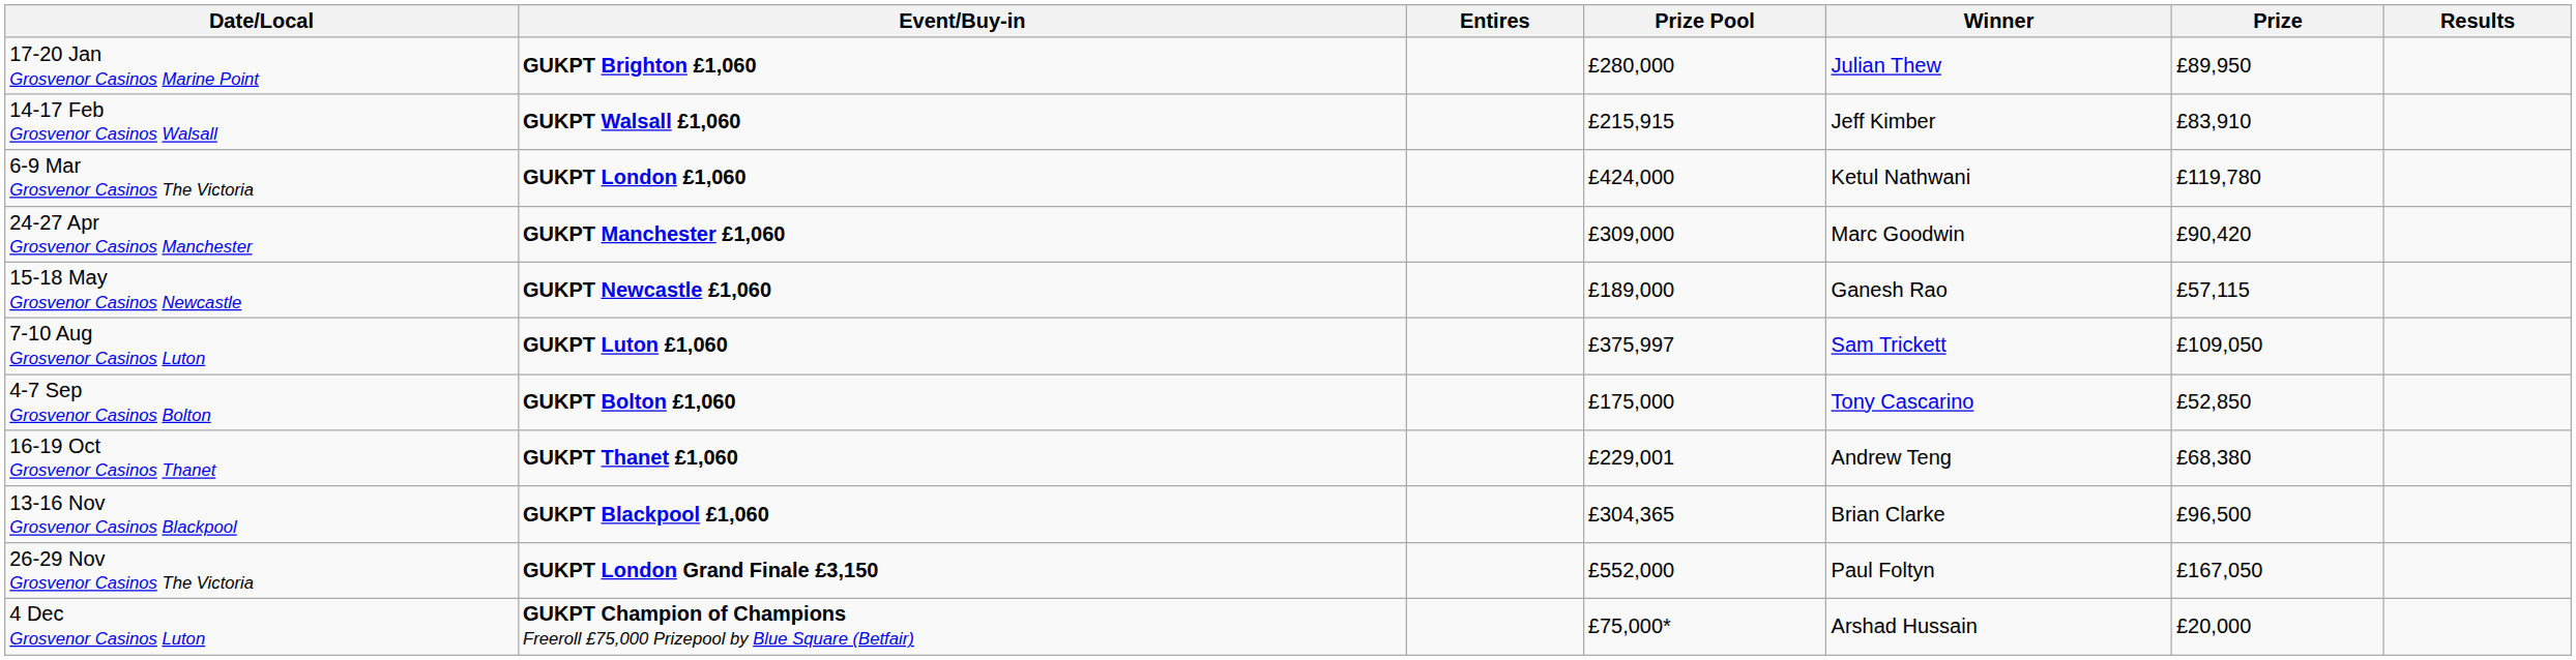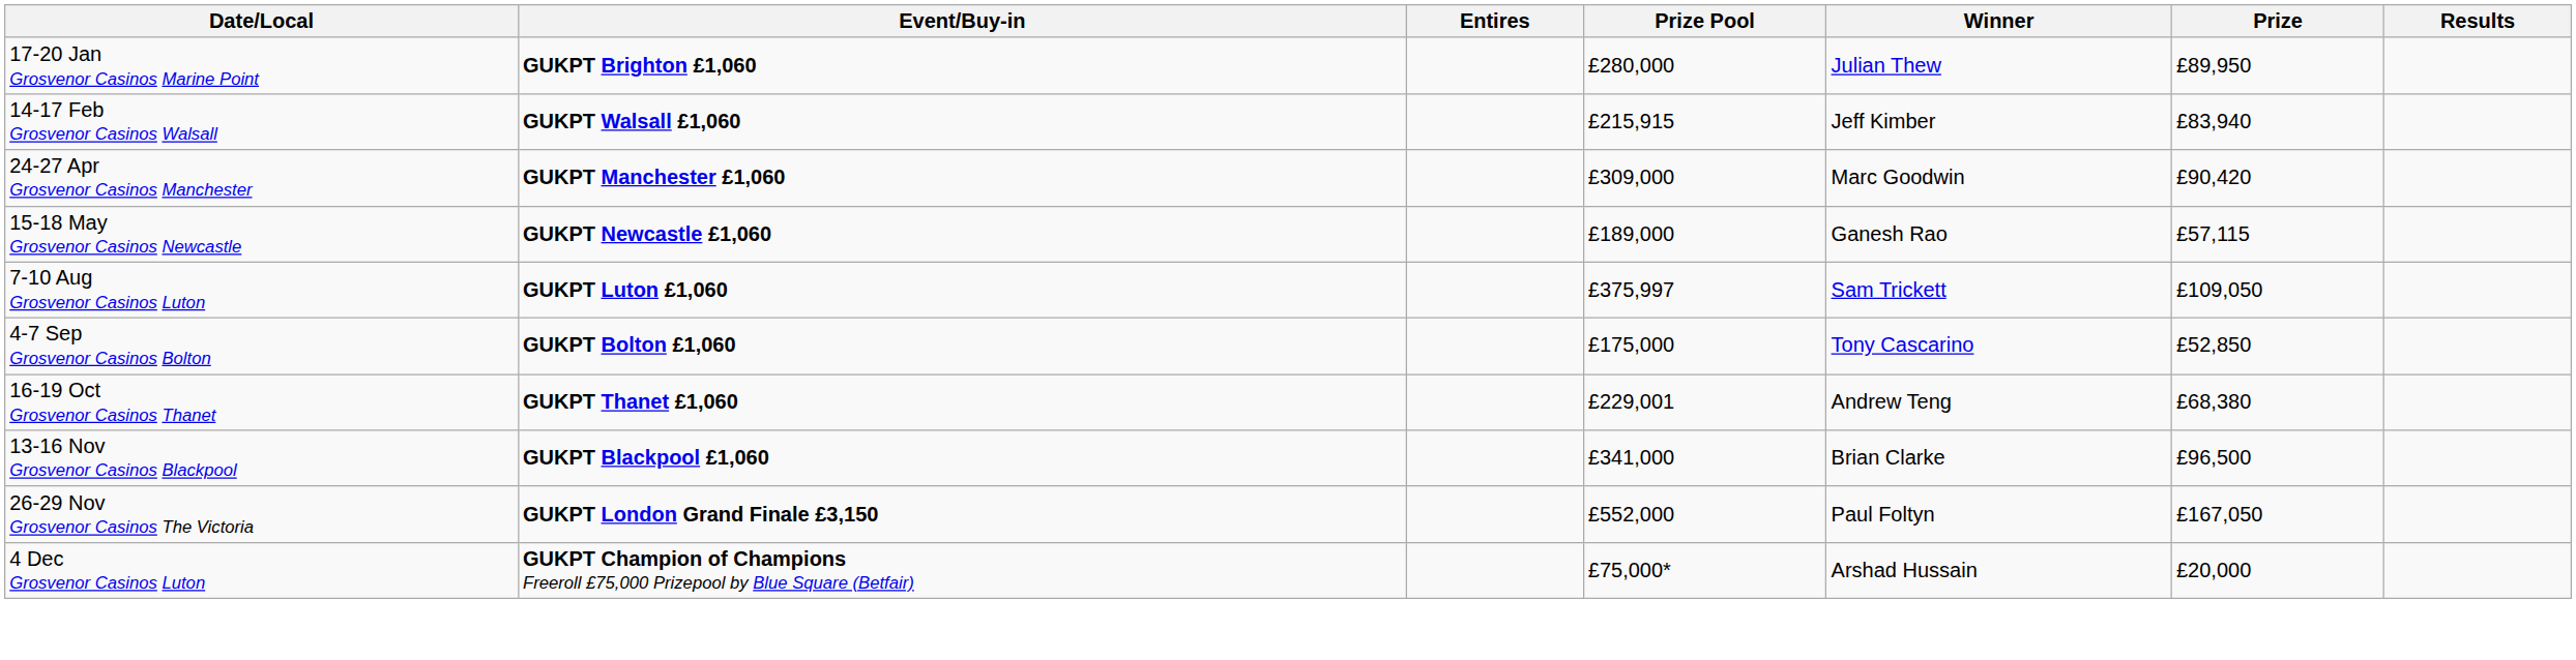14-17 Feb Grosvenor Casinos Walsall | Prize: £83,910 -> £83,940
- row: 6-9 Mar Grosvenor Casinos The Victoria | GUKPT London £1,060 | £424,000 | Ketul Nathwani | £119,780
13-16 Nov Grosvenor Casinos Blackpool | Prize Pool: £304,365 -> £341,000
